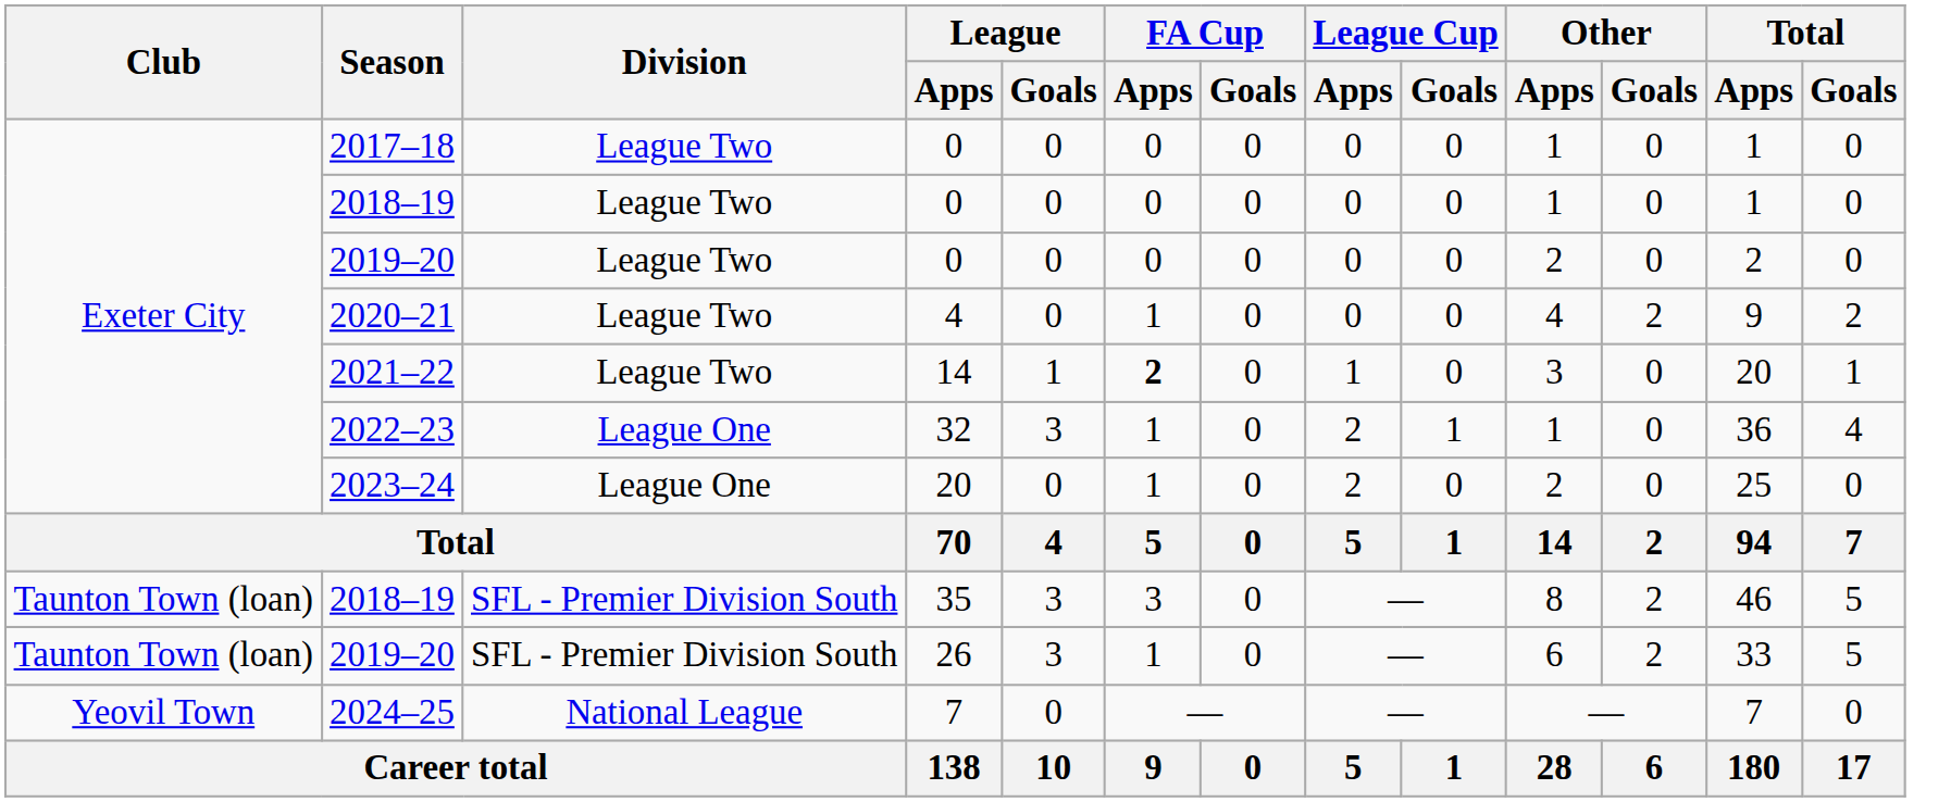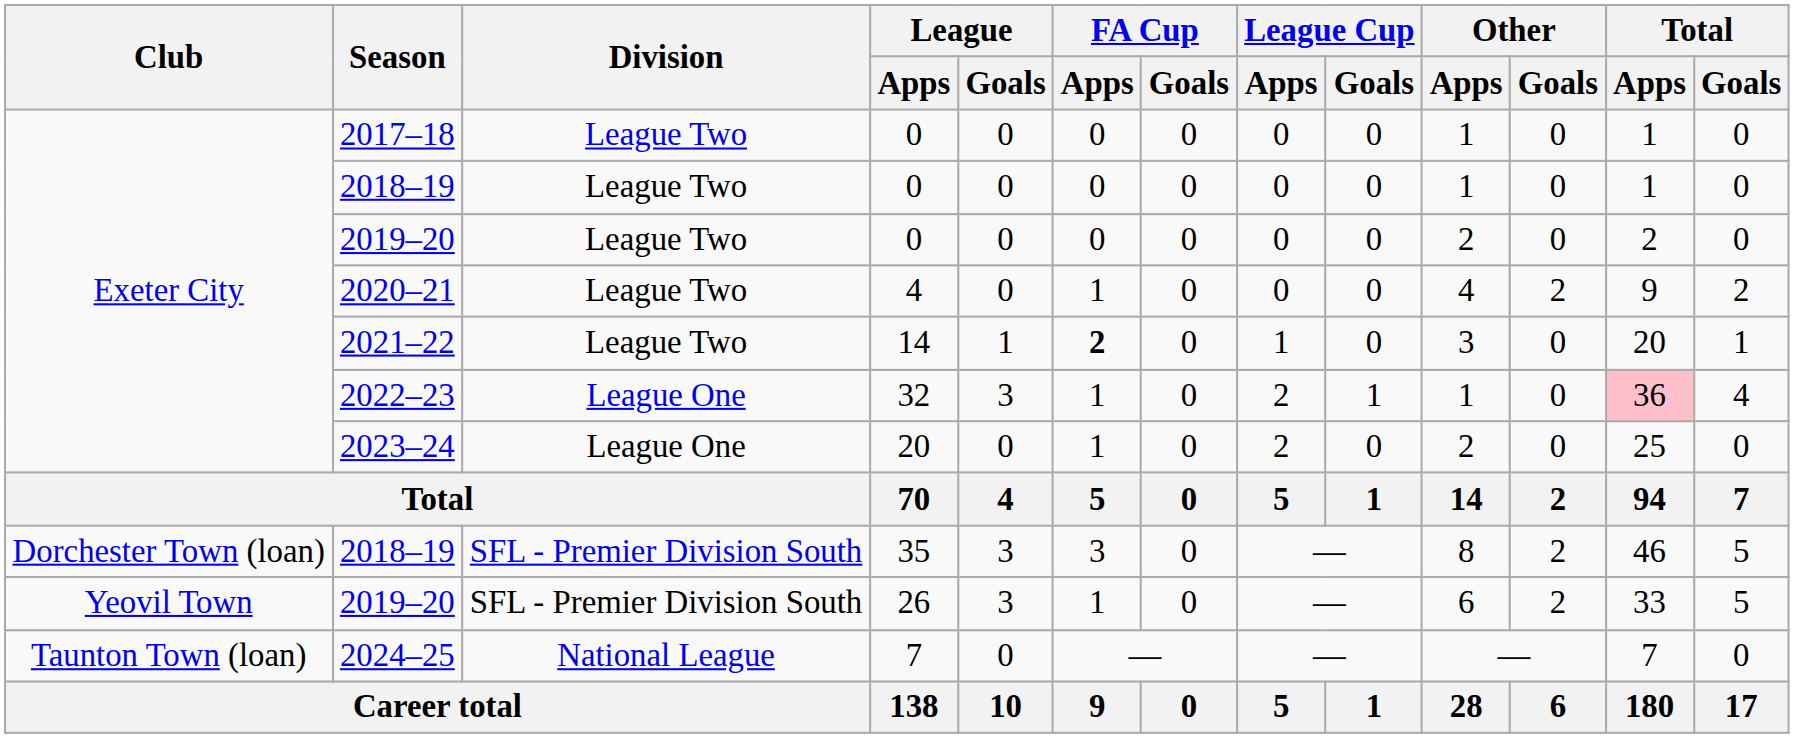2022–23 | Total / Apps: no background -> pink background
2018–19 / 35 | Club: Taunton Town (loan) -> Dorchester Town (loan)
2019–20 / 26 | Club: Taunton Town (loan) -> Yeovil Town
2024–25 | Club: Yeovil Town -> Taunton Town (loan)
